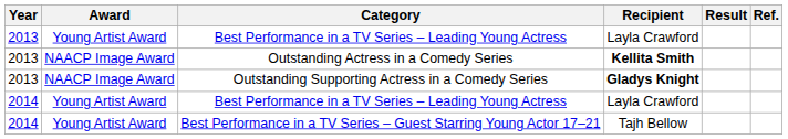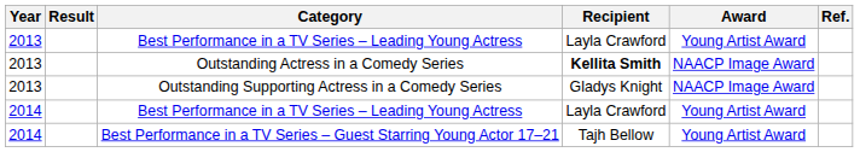columns swapped: Award <-> Result
Outstanding Supporting Actress in a Comedy Series | Recipient: bold -> normal
